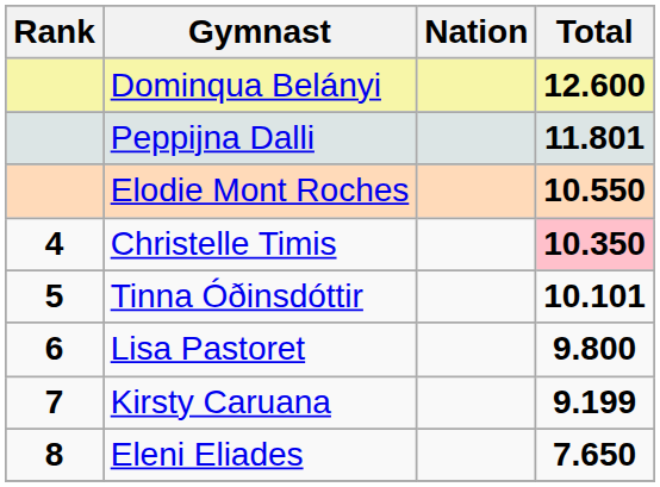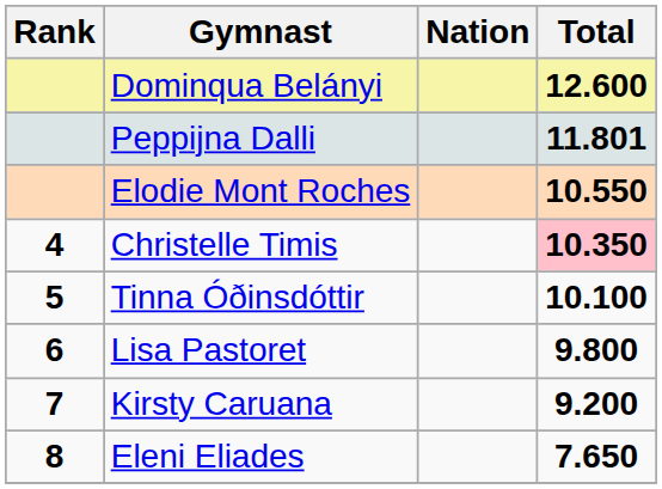Tinna Óðinsdóttir | Total: 10.101 -> 10.100
Kirsty Caruana | Total: 9.199 -> 9.200
